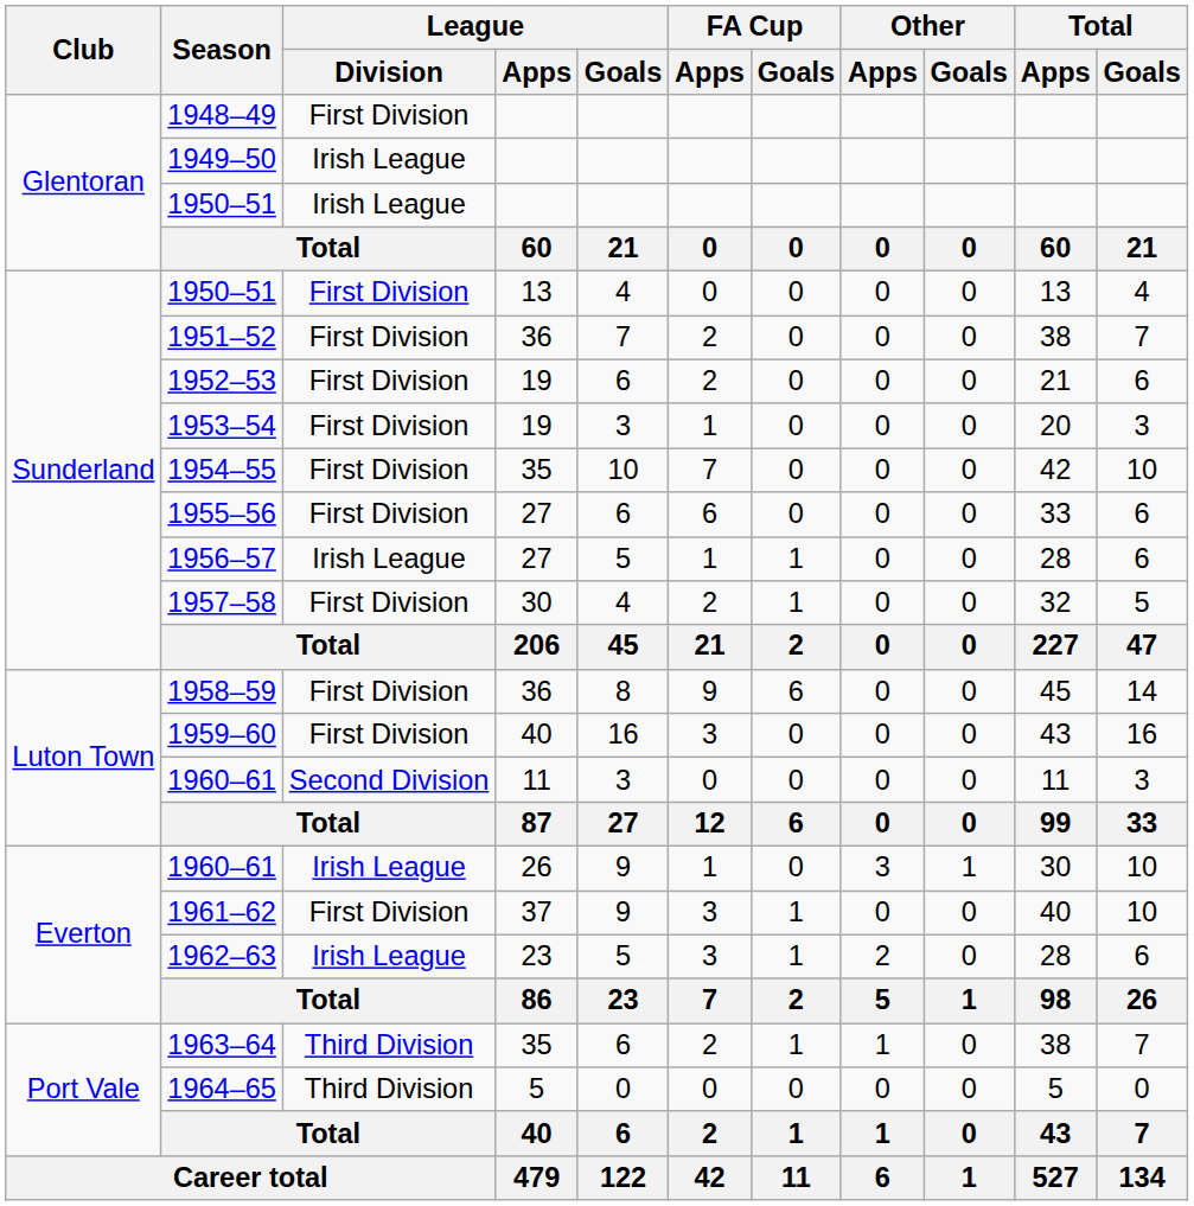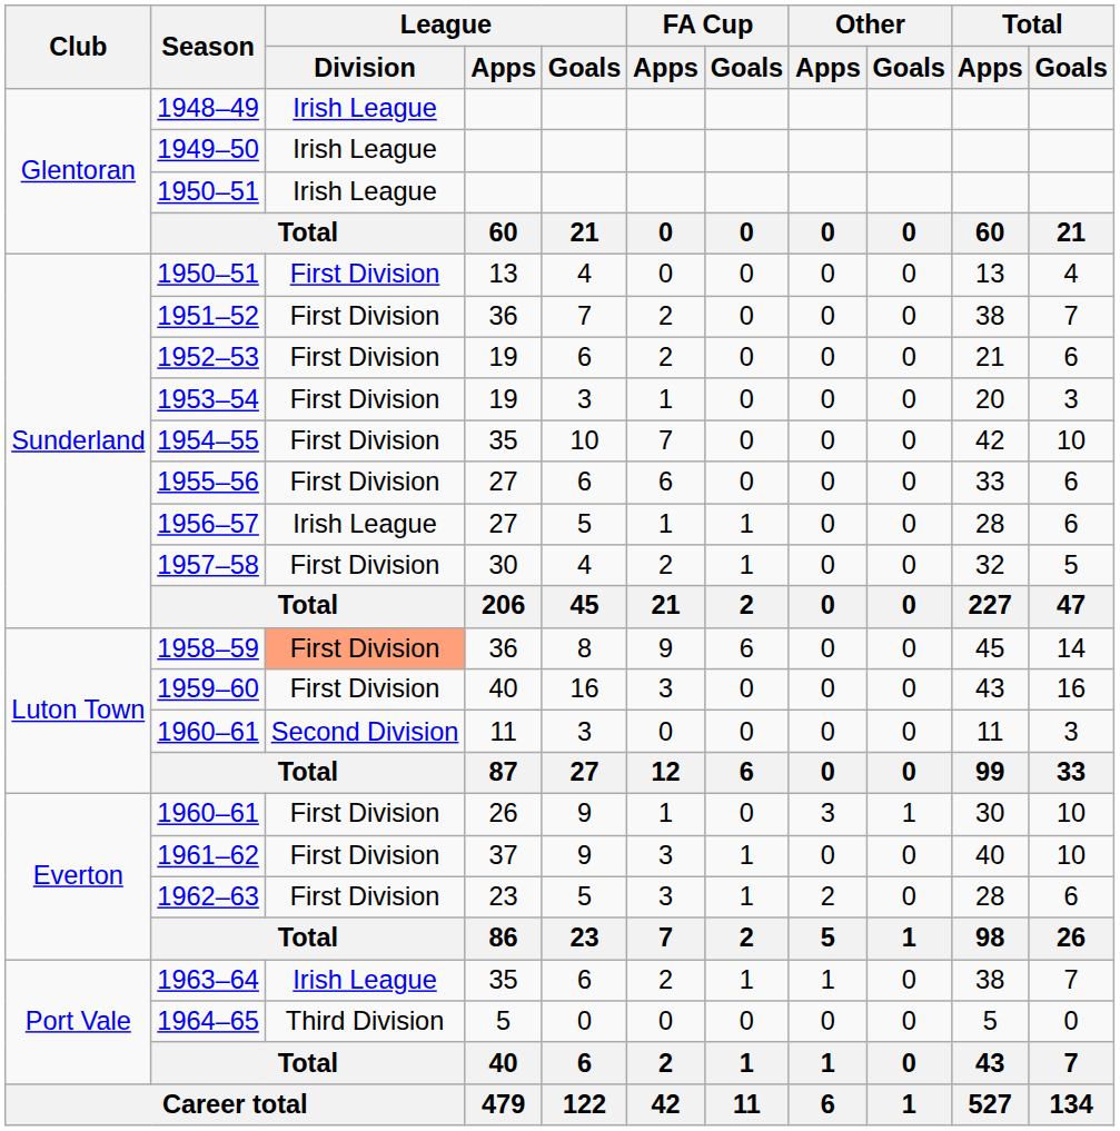1948–49 | League / Division: First Division -> Irish League
1958–59 | League / Division: no background -> lightsalmon background
1960–61 / 26 | League / Division: Irish League -> First Division
1962–63 | League / Division: Irish League -> First Division
1963–64 | League / Division: Third Division -> Irish League
